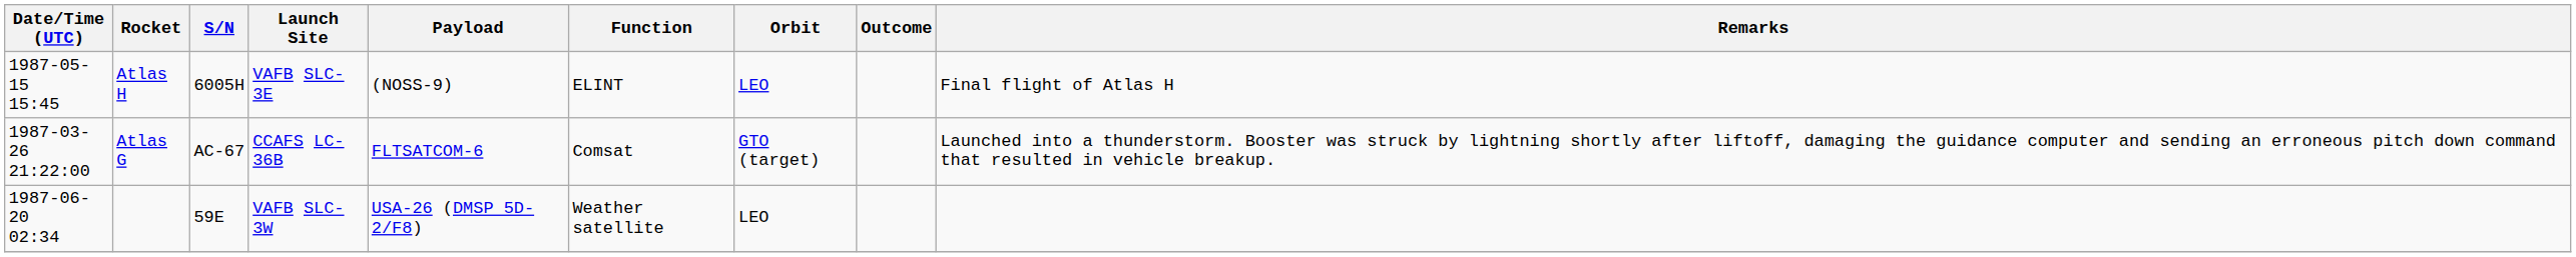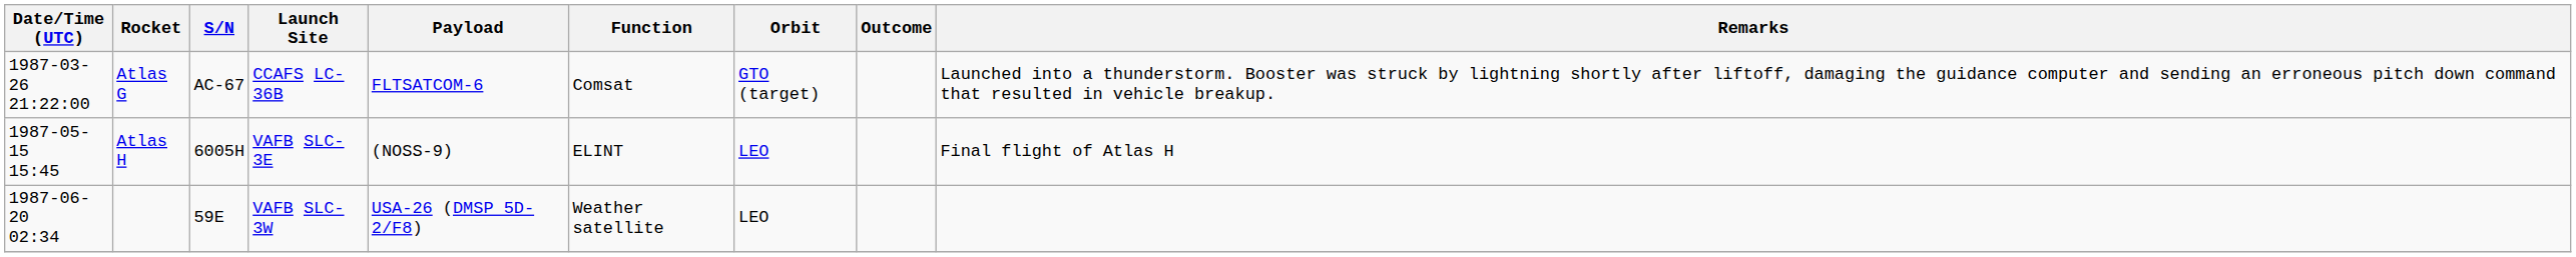rows swapped: Atlas G <-> Atlas H
